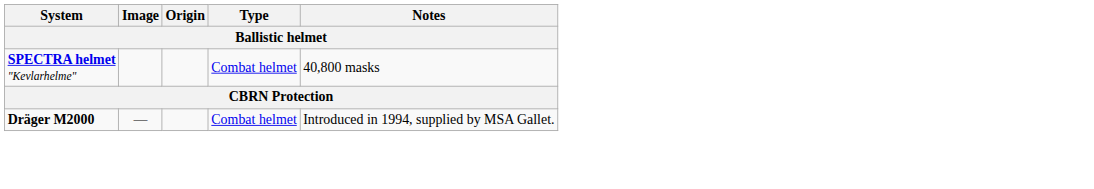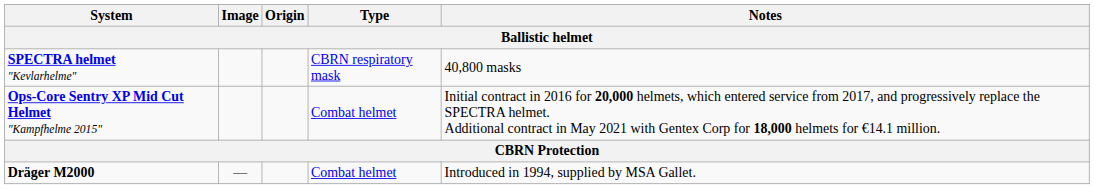SPECTRA helmet "Kevlarhelme" | Type: Combat helmet -> CBRN respiratory mask
+ row: Ops-Core Sentry XP Mid Cut Helmet "Kampfhelme 2015" | Combat helmet | Initial contract in 2016 for 20,000 helmets, which entered service from 2017, and progressively replace the SPECTRA helmet. Additional contract in May 2021 with Gentex Corp for 18,000 helmets for €14.1 million.
